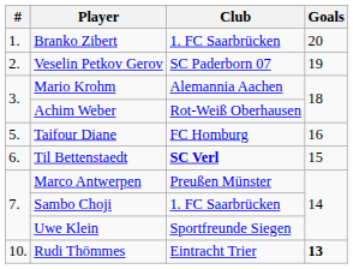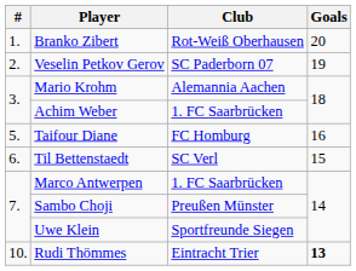Branko Zibert | Club: 1. FC Saarbrücken -> Rot-Weiß Oberhausen
Achim Weber | Club: Rot-Weiß Oberhausen -> 1. FC Saarbrücken
Til Bettenstaedt | Club: bold -> normal
Marco Antwerpen | Club: Preußen Münster -> 1. FC Saarbrücken
Sambo Choji | Club: 1. FC Saarbrücken -> Preußen Münster
